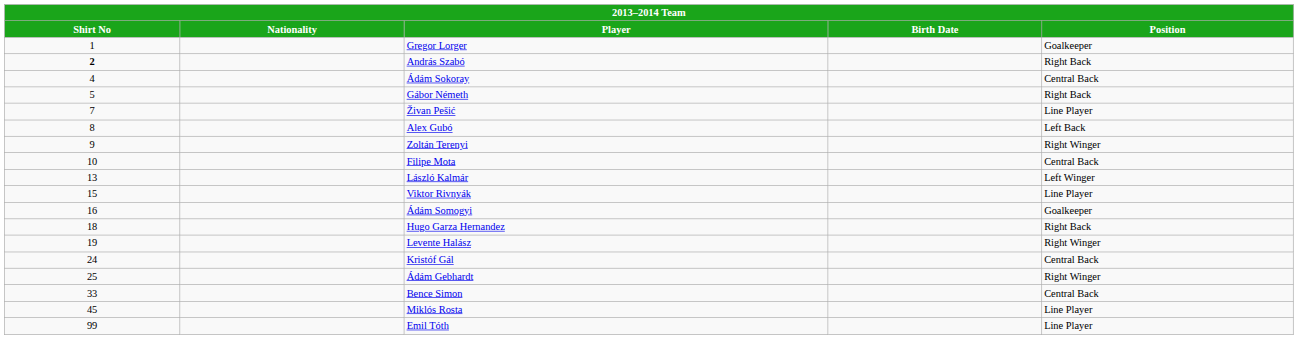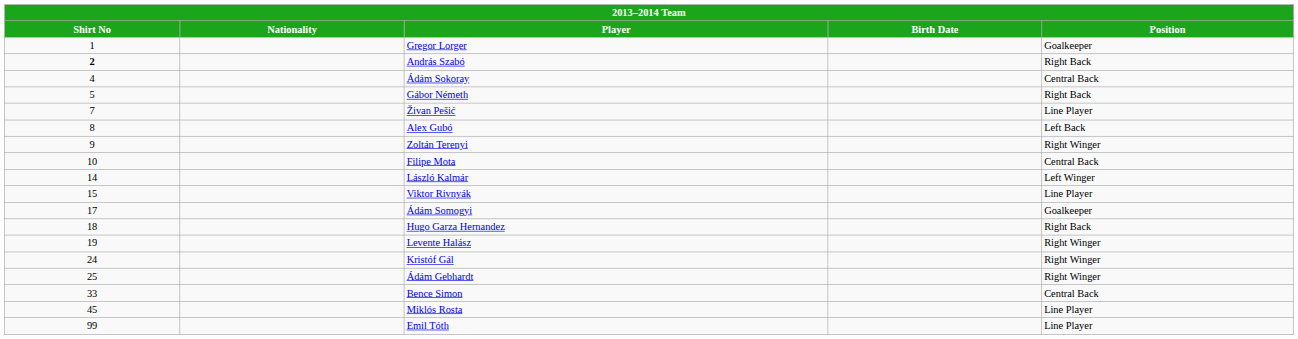László Kalmár | Shirt No: 13 -> 14
Ádám Somogyi | Shirt No: 16 -> 17
Kristóf Gál | Position: Central Back -> Right Winger
